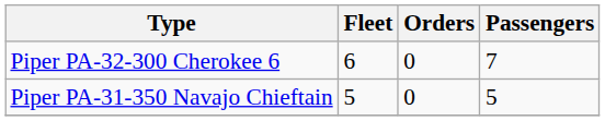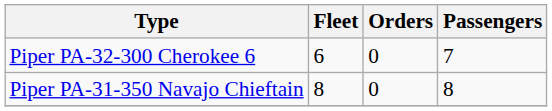Piper PA-31-350 Navajo Chieftain | Fleet: 5 -> 8
Piper PA-31-350 Navajo Chieftain | Passengers: 5 -> 8
